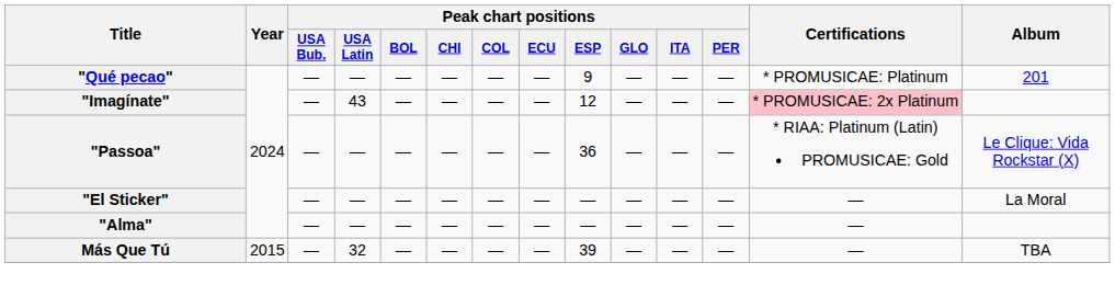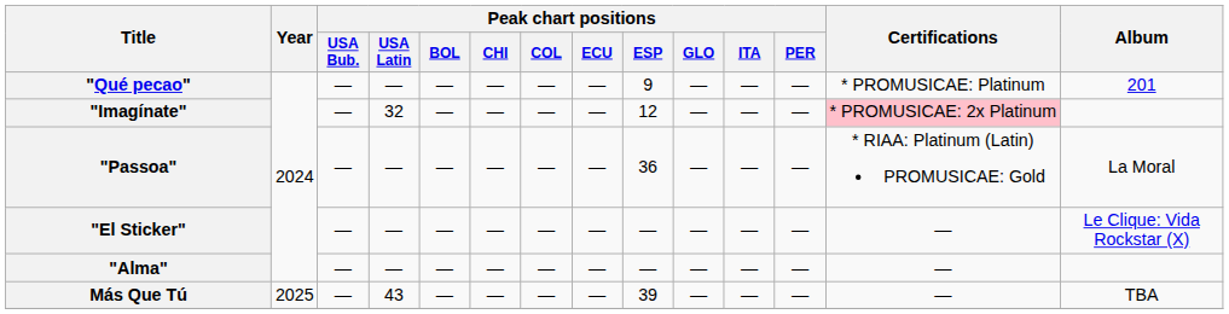"Imagínate" | Peak chart positions / USA Latin: 43 -> 32
"Passoa" | Album: Le Clique: Vida Rockstar (X) -> La Moral
"El Sticker" | Album: La Moral -> Le Clique: Vida Rockstar (X)
Más Que Tú | Year: 2015 -> 2025
Más Que Tú | Peak chart positions / USA Latin: 32 -> 43
